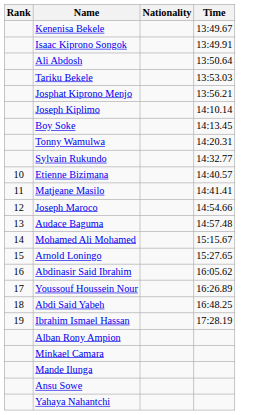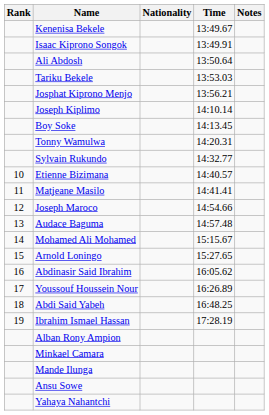+ column: Notes
